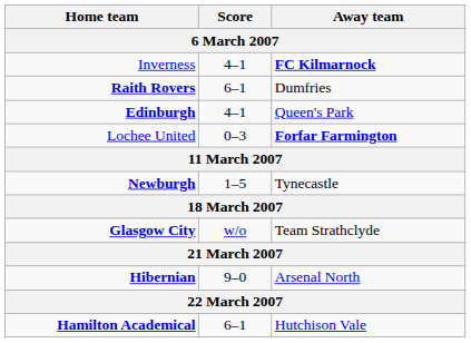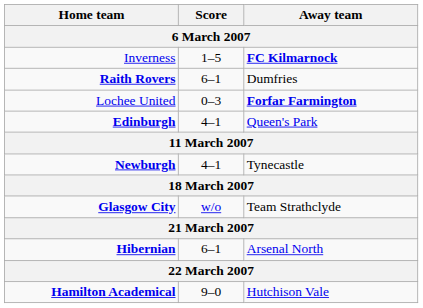Inverness | Score: 4–1 -> 1–5
rows swapped: Lochee United <-> Edinburgh
Newburgh | Score: 1–5 -> 4–1
Hibernian | Score: 9–0 -> 6–1
Hamilton Academical | Score: 6–1 -> 9–0
